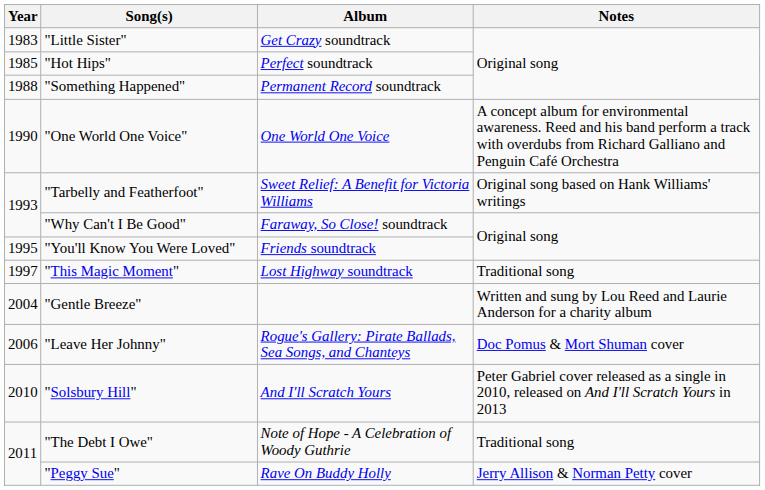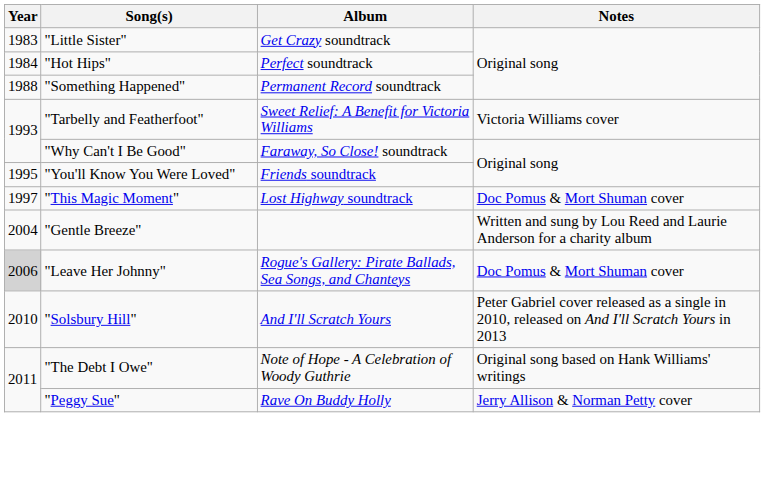"Hot Hips" | Year: 1985 -> 1984
- row: 1990 | "One World One Voice" | One World One Voice | A concept album for environmental awareness. Reed and his band perform a track with overdubs from Richard Galliano and Penguin Café Orchestra
"Tarbelly and Featherfoot" | Notes: Original song based on Hank Williams' writings -> Victoria Williams cover
"This Magic Moment" | Notes: Traditional song -> Doc Pomus & Mort Shuman cover
"Leave Her Johnny" | Year: no background -> lightgrey background
"The Debt I Owe" | Notes: Traditional song -> Original song based on Hank Williams' writings
